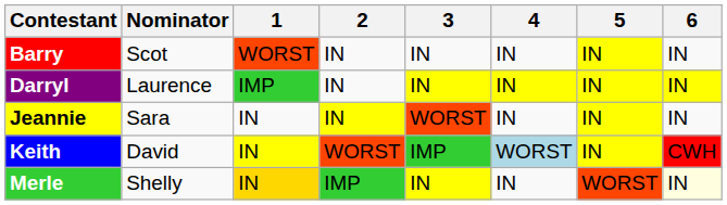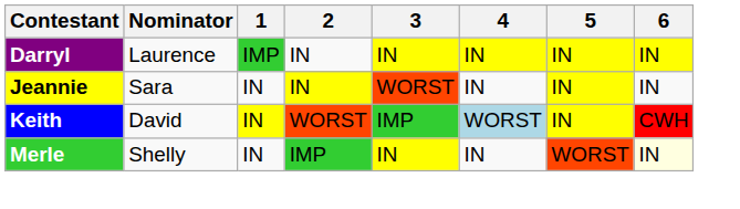- row: Barry | Scot | WORST | IN | IN | IN | IN | IN
Merle | 1: gold background -> no background
